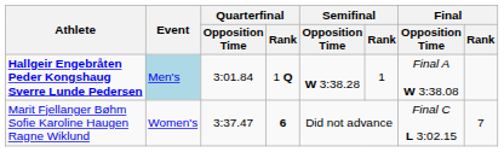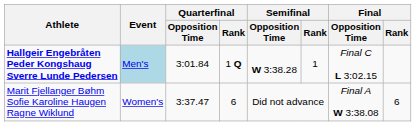Hallgeir Engebråten Peder Kongshaug Sverre Lunde Pedersen | Final / Opposition Time: Final A W 3:38.08 -> Final C L 3:02.15
Marit Fjellanger Bøhm Sofie Karoline Haugen Ragne Wiklund | Quarterfinal / Rank: bold -> normal
Marit Fjellanger Bøhm Sofie Karoline Haugen Ragne Wiklund | Final / Opposition Time: Final C L 3:02.15 -> Final A W 3:38.08
Marit Fjellanger Bøhm Sofie Karoline Haugen Ragne Wiklund | Final / Rank: 7 -> 6
